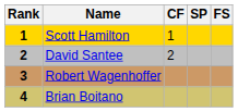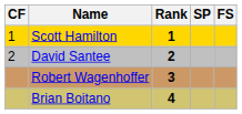columns swapped: Rank <-> CF
